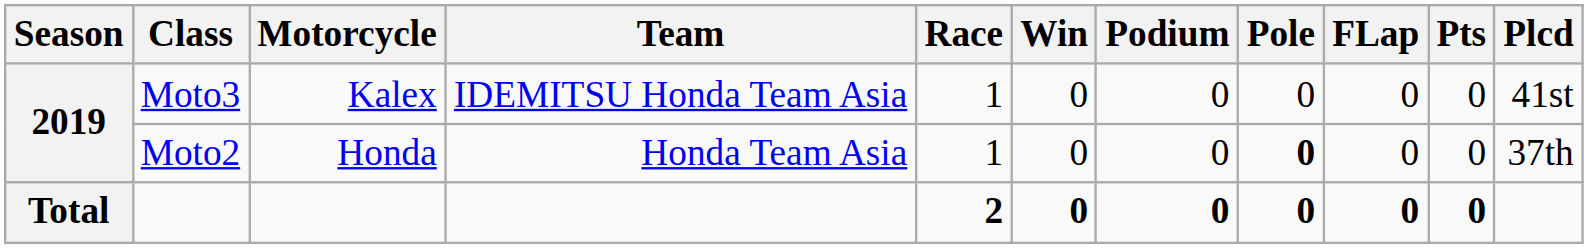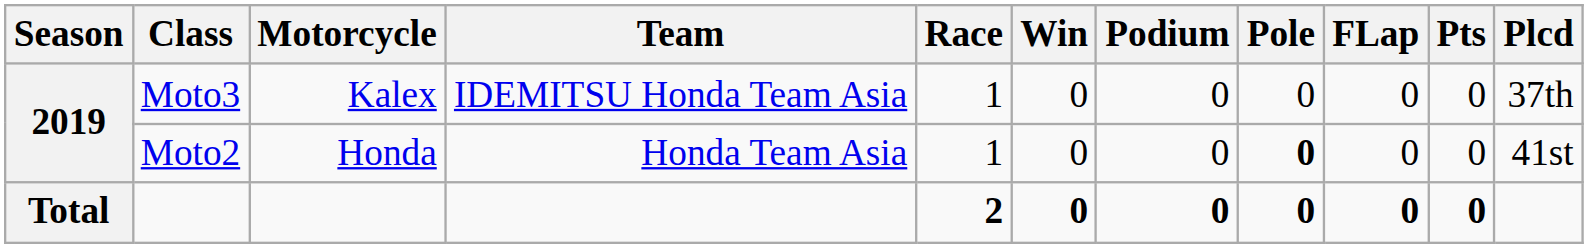Moto3 | Plcd: 41st -> 37th
Moto2 | Plcd: 37th -> 41st
